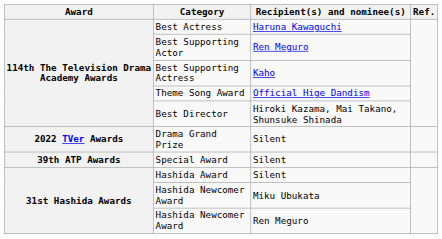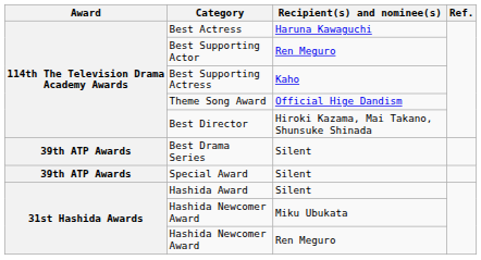+ row: 39th ATP Awards | Best Drama Series | Silent
- row: 2022 TVer Awards | Drama Grand Prize | Silent
